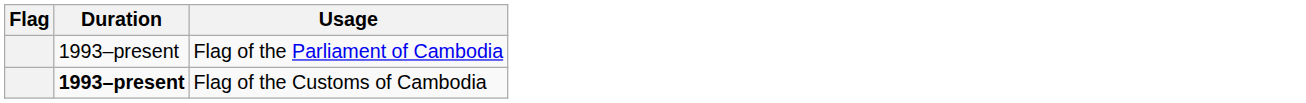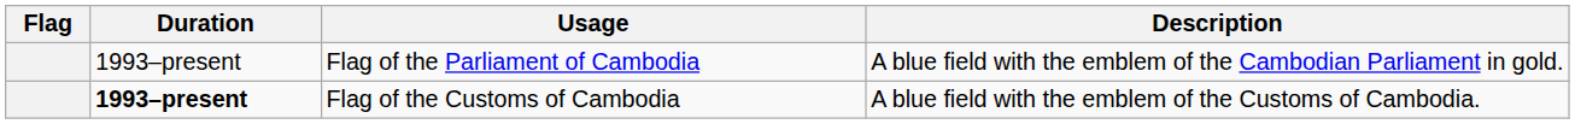+ column: Description | A blue field with the emblem of the Cambodian Parliament in gold. | A blue field with the emblem of the Customs of Cambodia.
